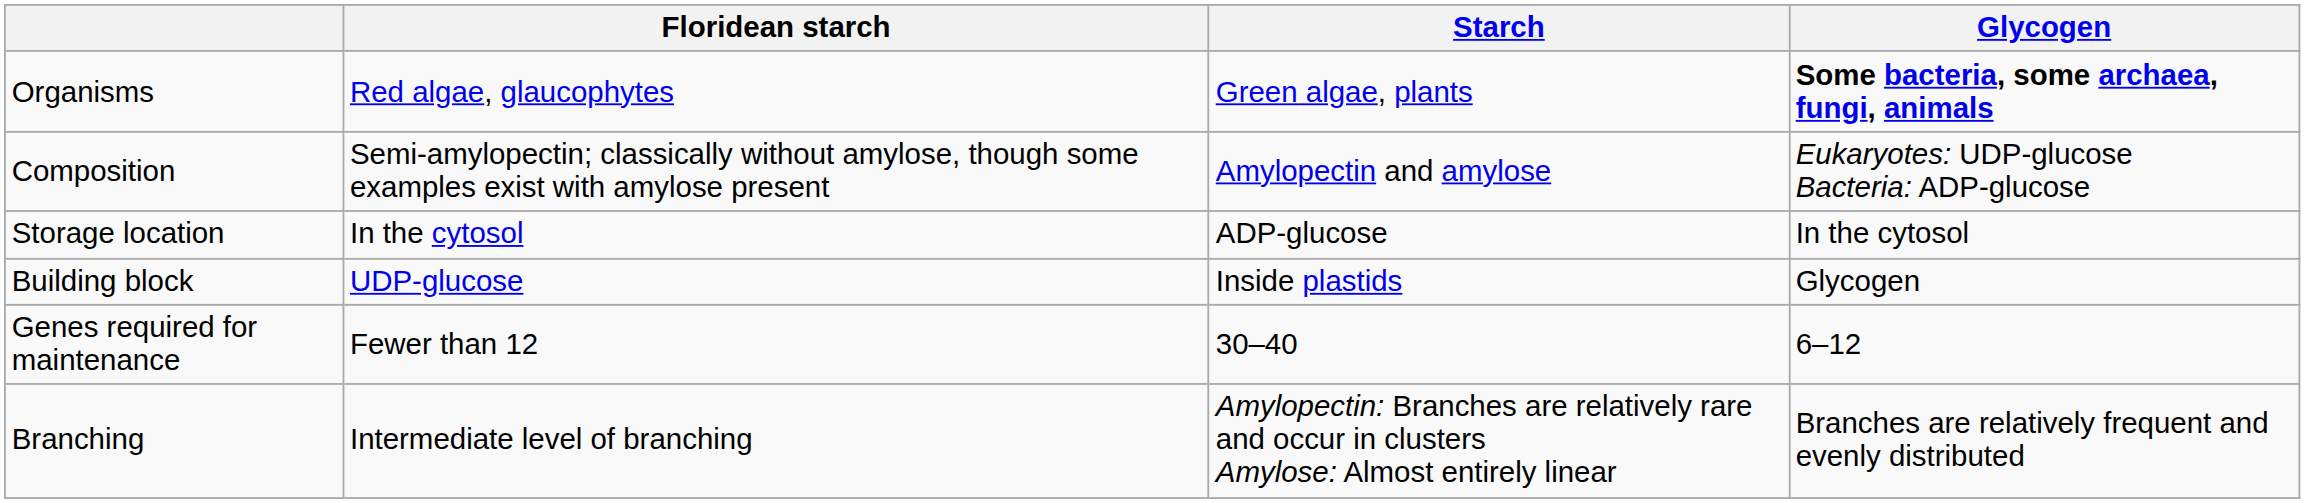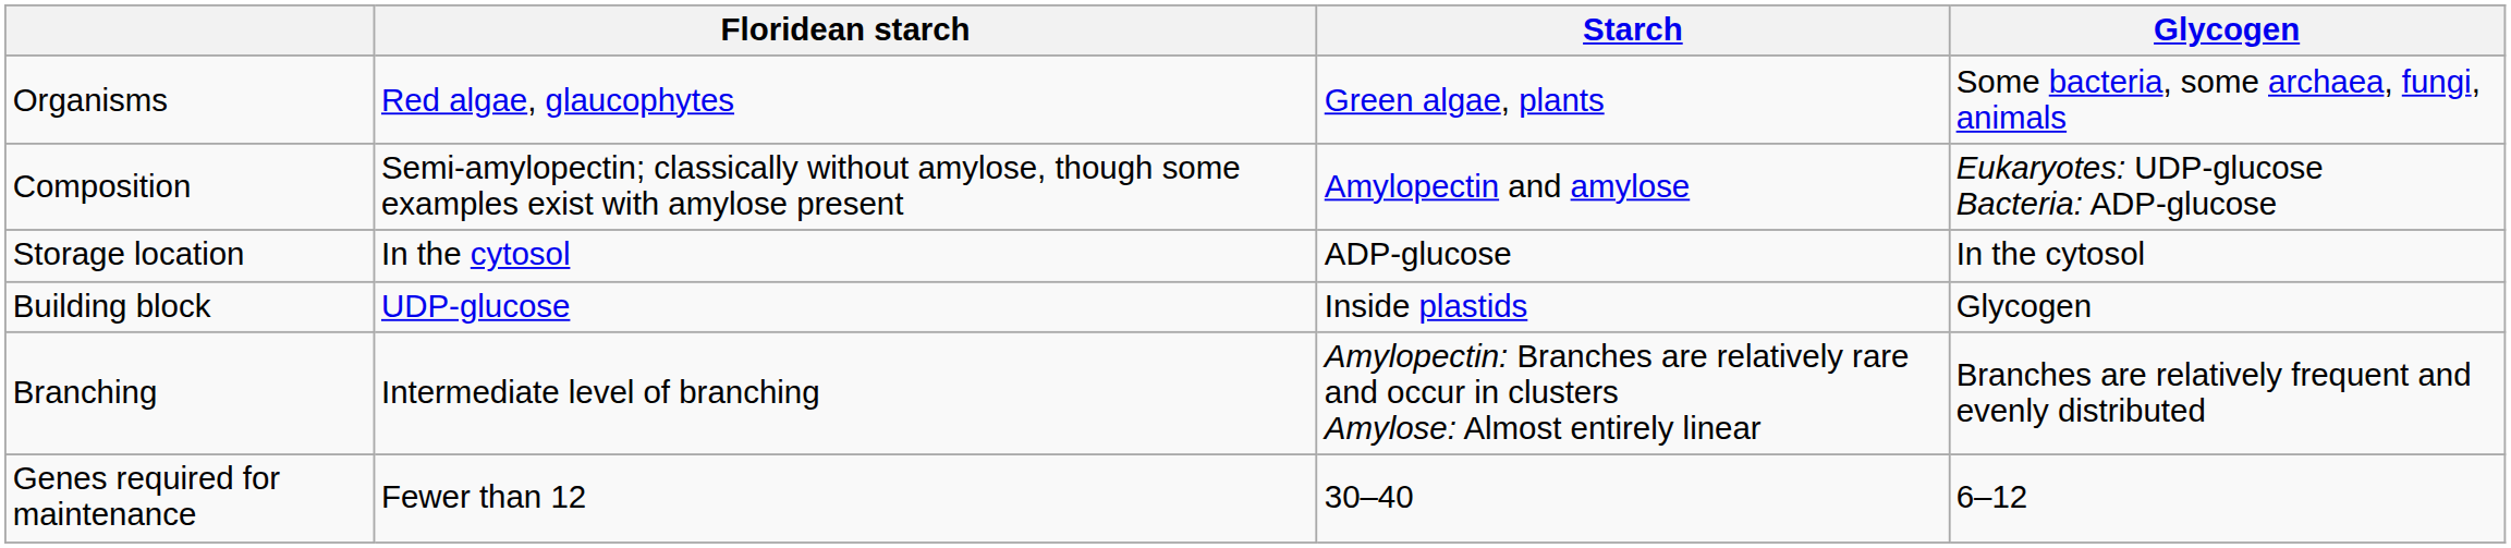Organisms | Glycogen: bold -> normal
rows swapped: Branching <-> Genes required for maintenance
